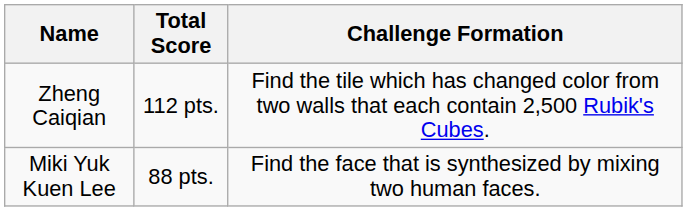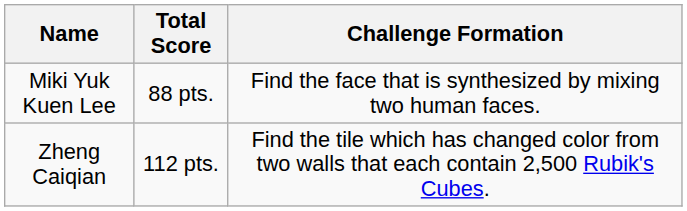rows swapped: Zheng Caiqian <-> Miki Yuk Kuen Lee
